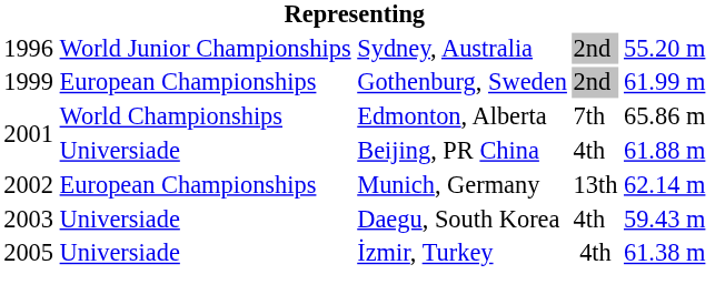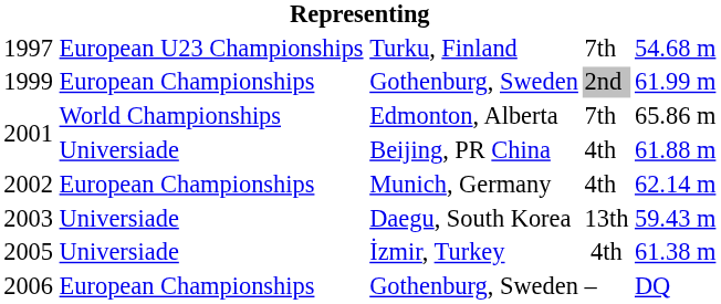- row: 1996 | World Junior Championships | Sydney, Australia | 2nd | 55.20 m
+ row: 1997 | European U23 Championships | Turku, Finland | 7th | 54.68 m
2002 | column 4: 13th -> 4th
2003 | column 4: 4th -> 13th
+ row: 2006 | European Championships | Gothenburg, Sweden | – | DQ
